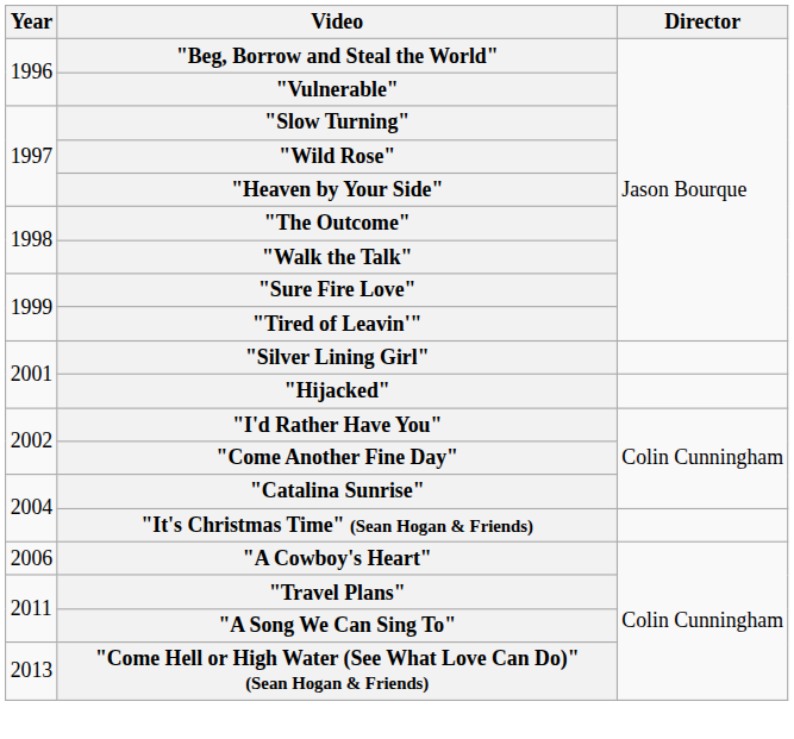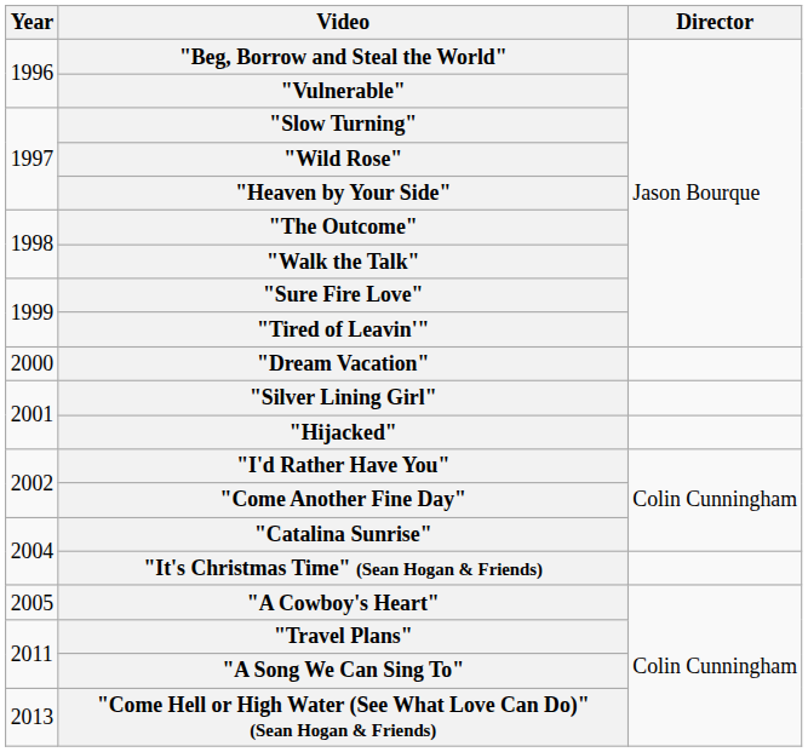+ row: 2000 | "Dream Vacation"
"A Cowboy's Heart" | Year: 2006 -> 2005
